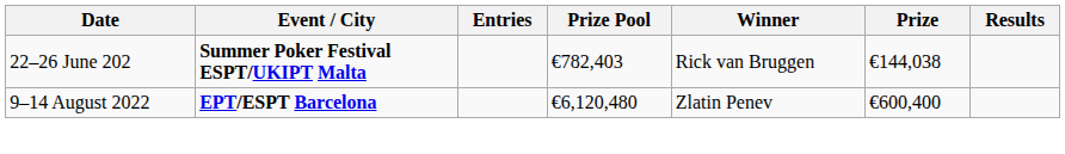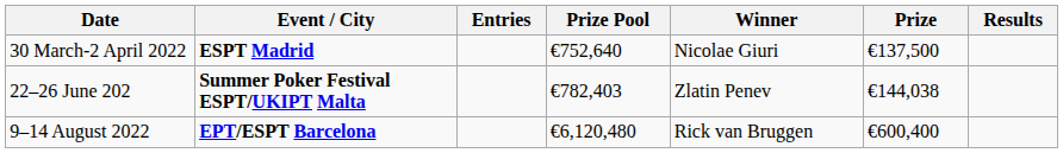+ row: 30 March-2 April 2022 | ESPT Madrid | €752,640 | Nicolae Giuri | €137,500
22–26 June 202 | Winner: Rick van Bruggen -> Zlatin Penev
9–14 August 2022 | Winner: Zlatin Penev -> Rick van Bruggen
